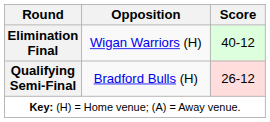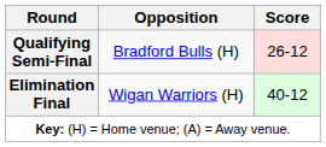rows swapped: Qualifying Semi-Final <-> Elimination Final
